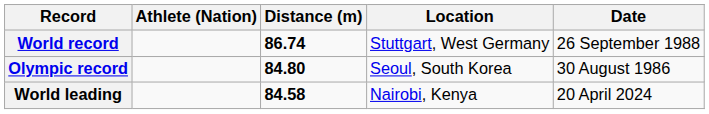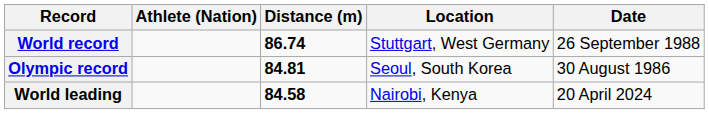Olympic record | Distance (m): 84.80 -> 84.81
